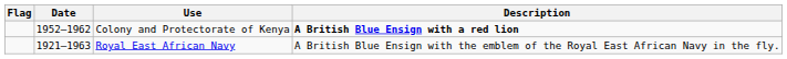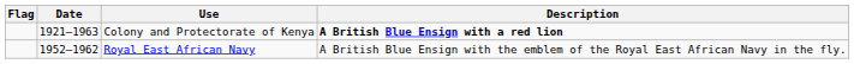Colony and Protectorate of Kenya | Date: 1952–1962 -> 1921–1963
Royal East African Navy | Date: 1921–1963 -> 1952–1962
